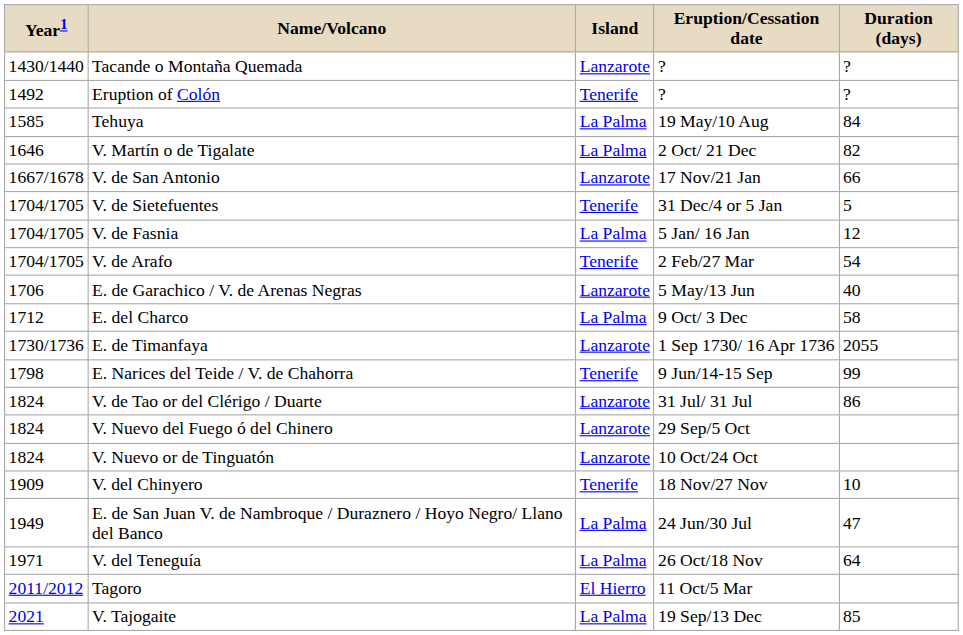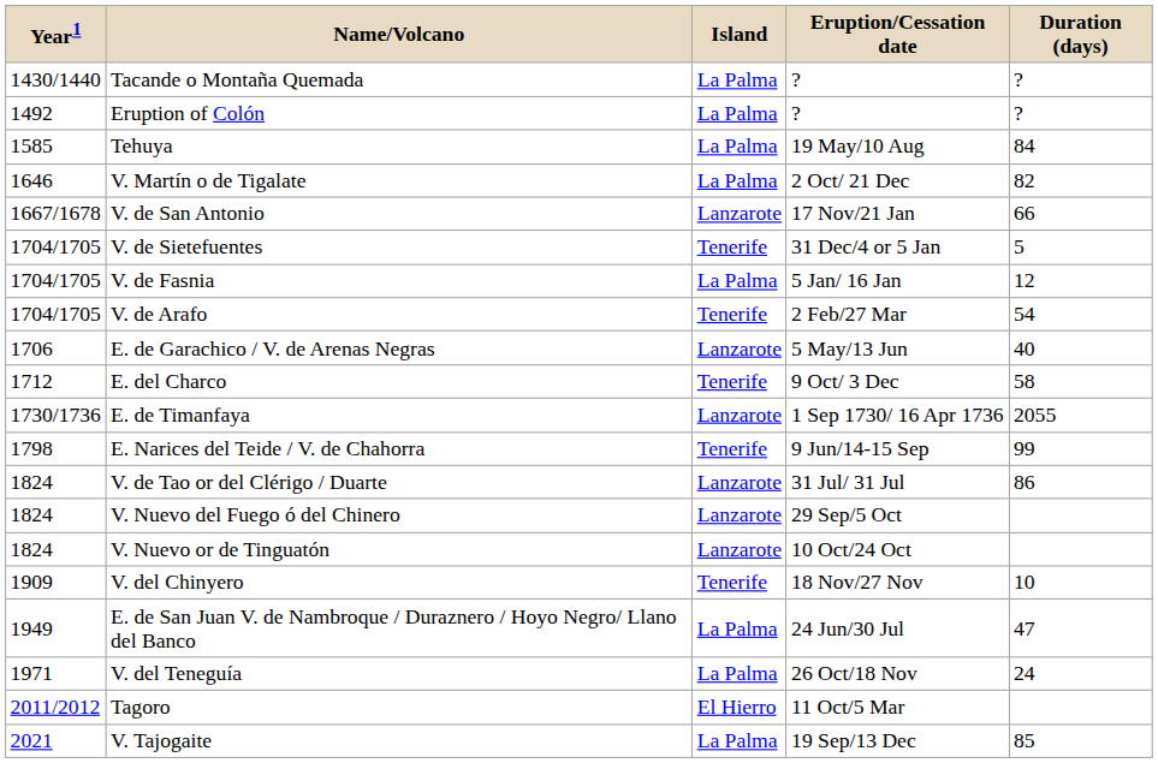Tacande o Montaña Quemada | Island: Lanzarote -> La Palma
Eruption of Colón | Island: Tenerife -> La Palma
E. del Charco | Island: La Palma -> Tenerife
V. del Teneguía | Duration (days): 64 -> 24
